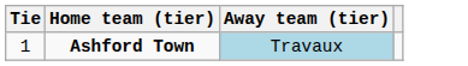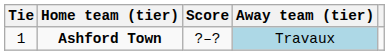+ column: Score | ?–?
